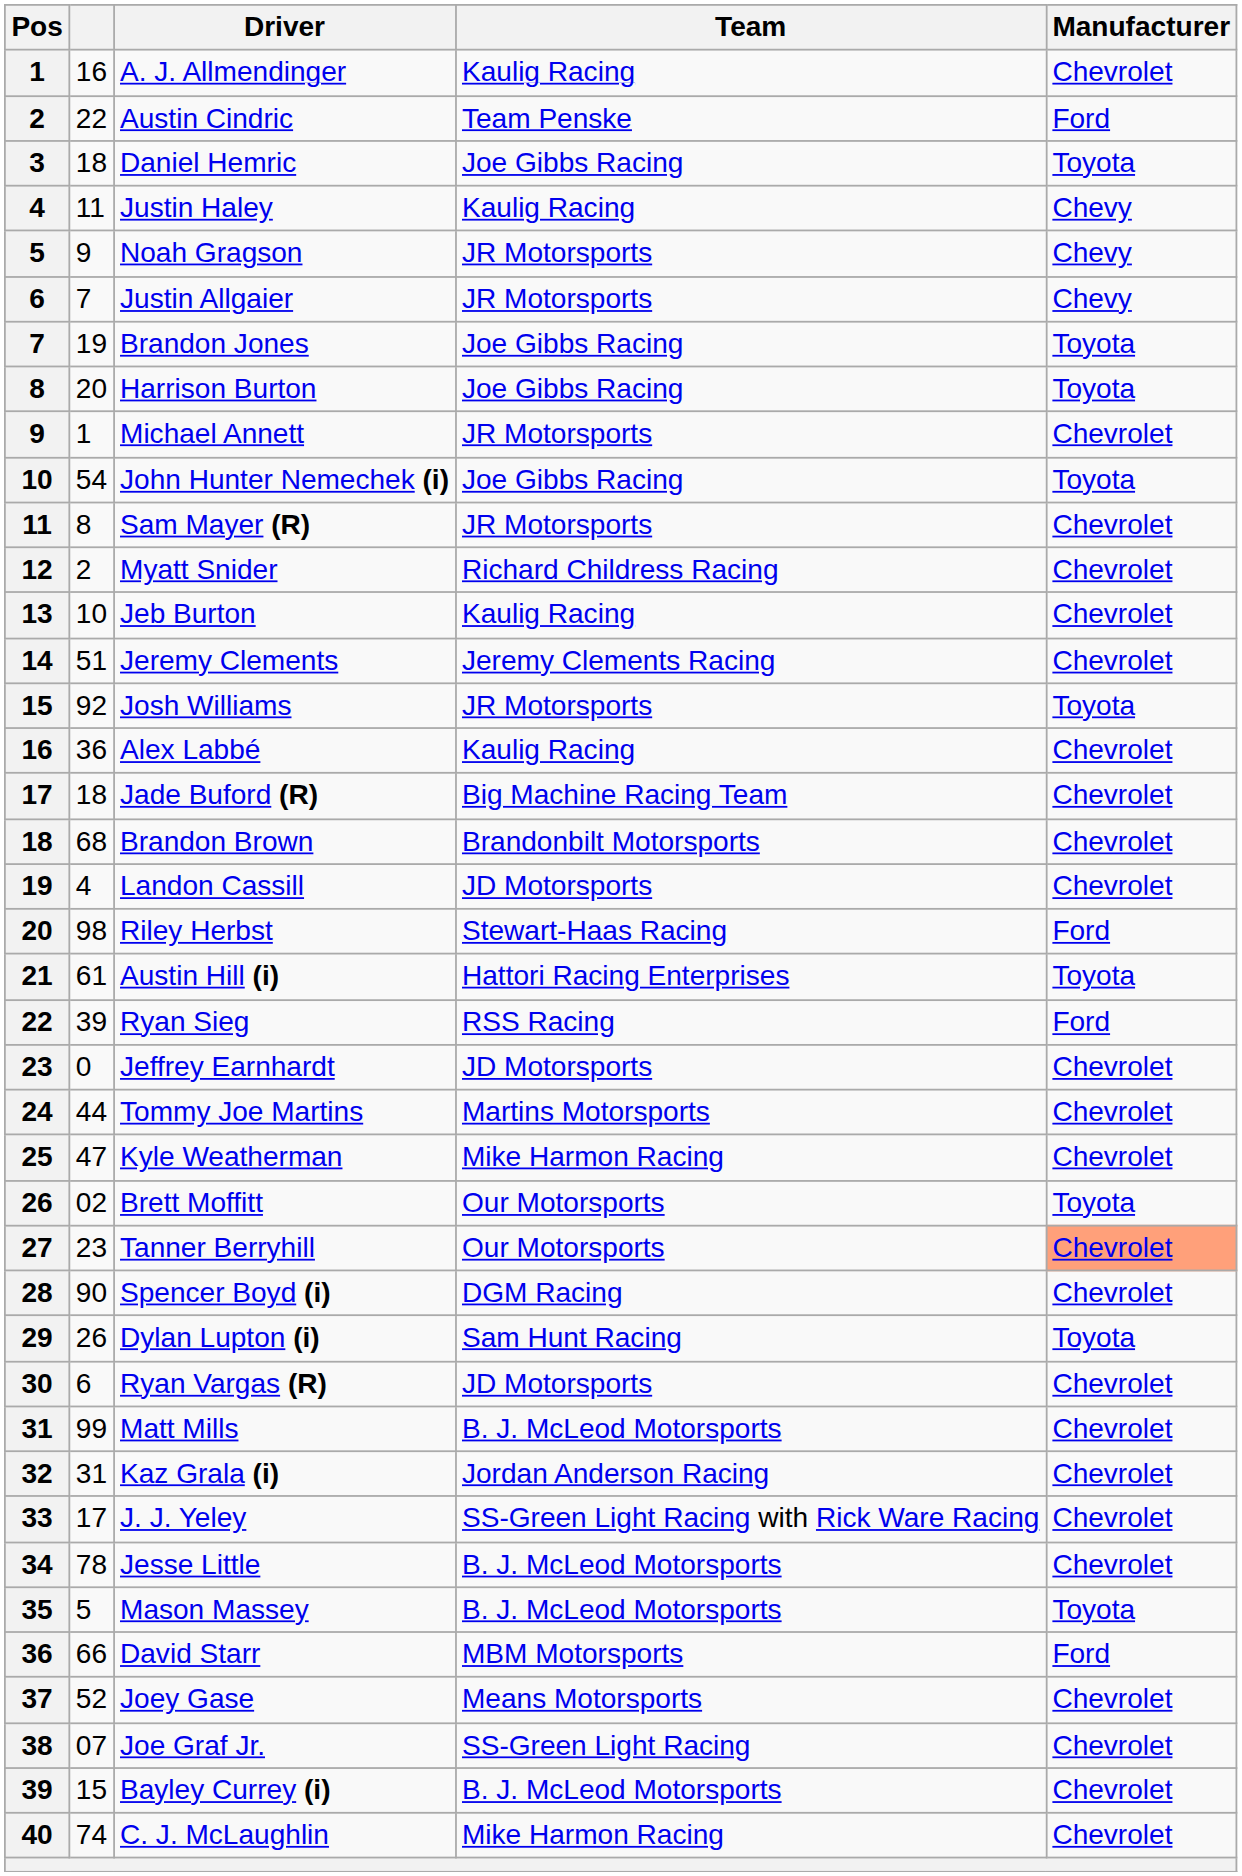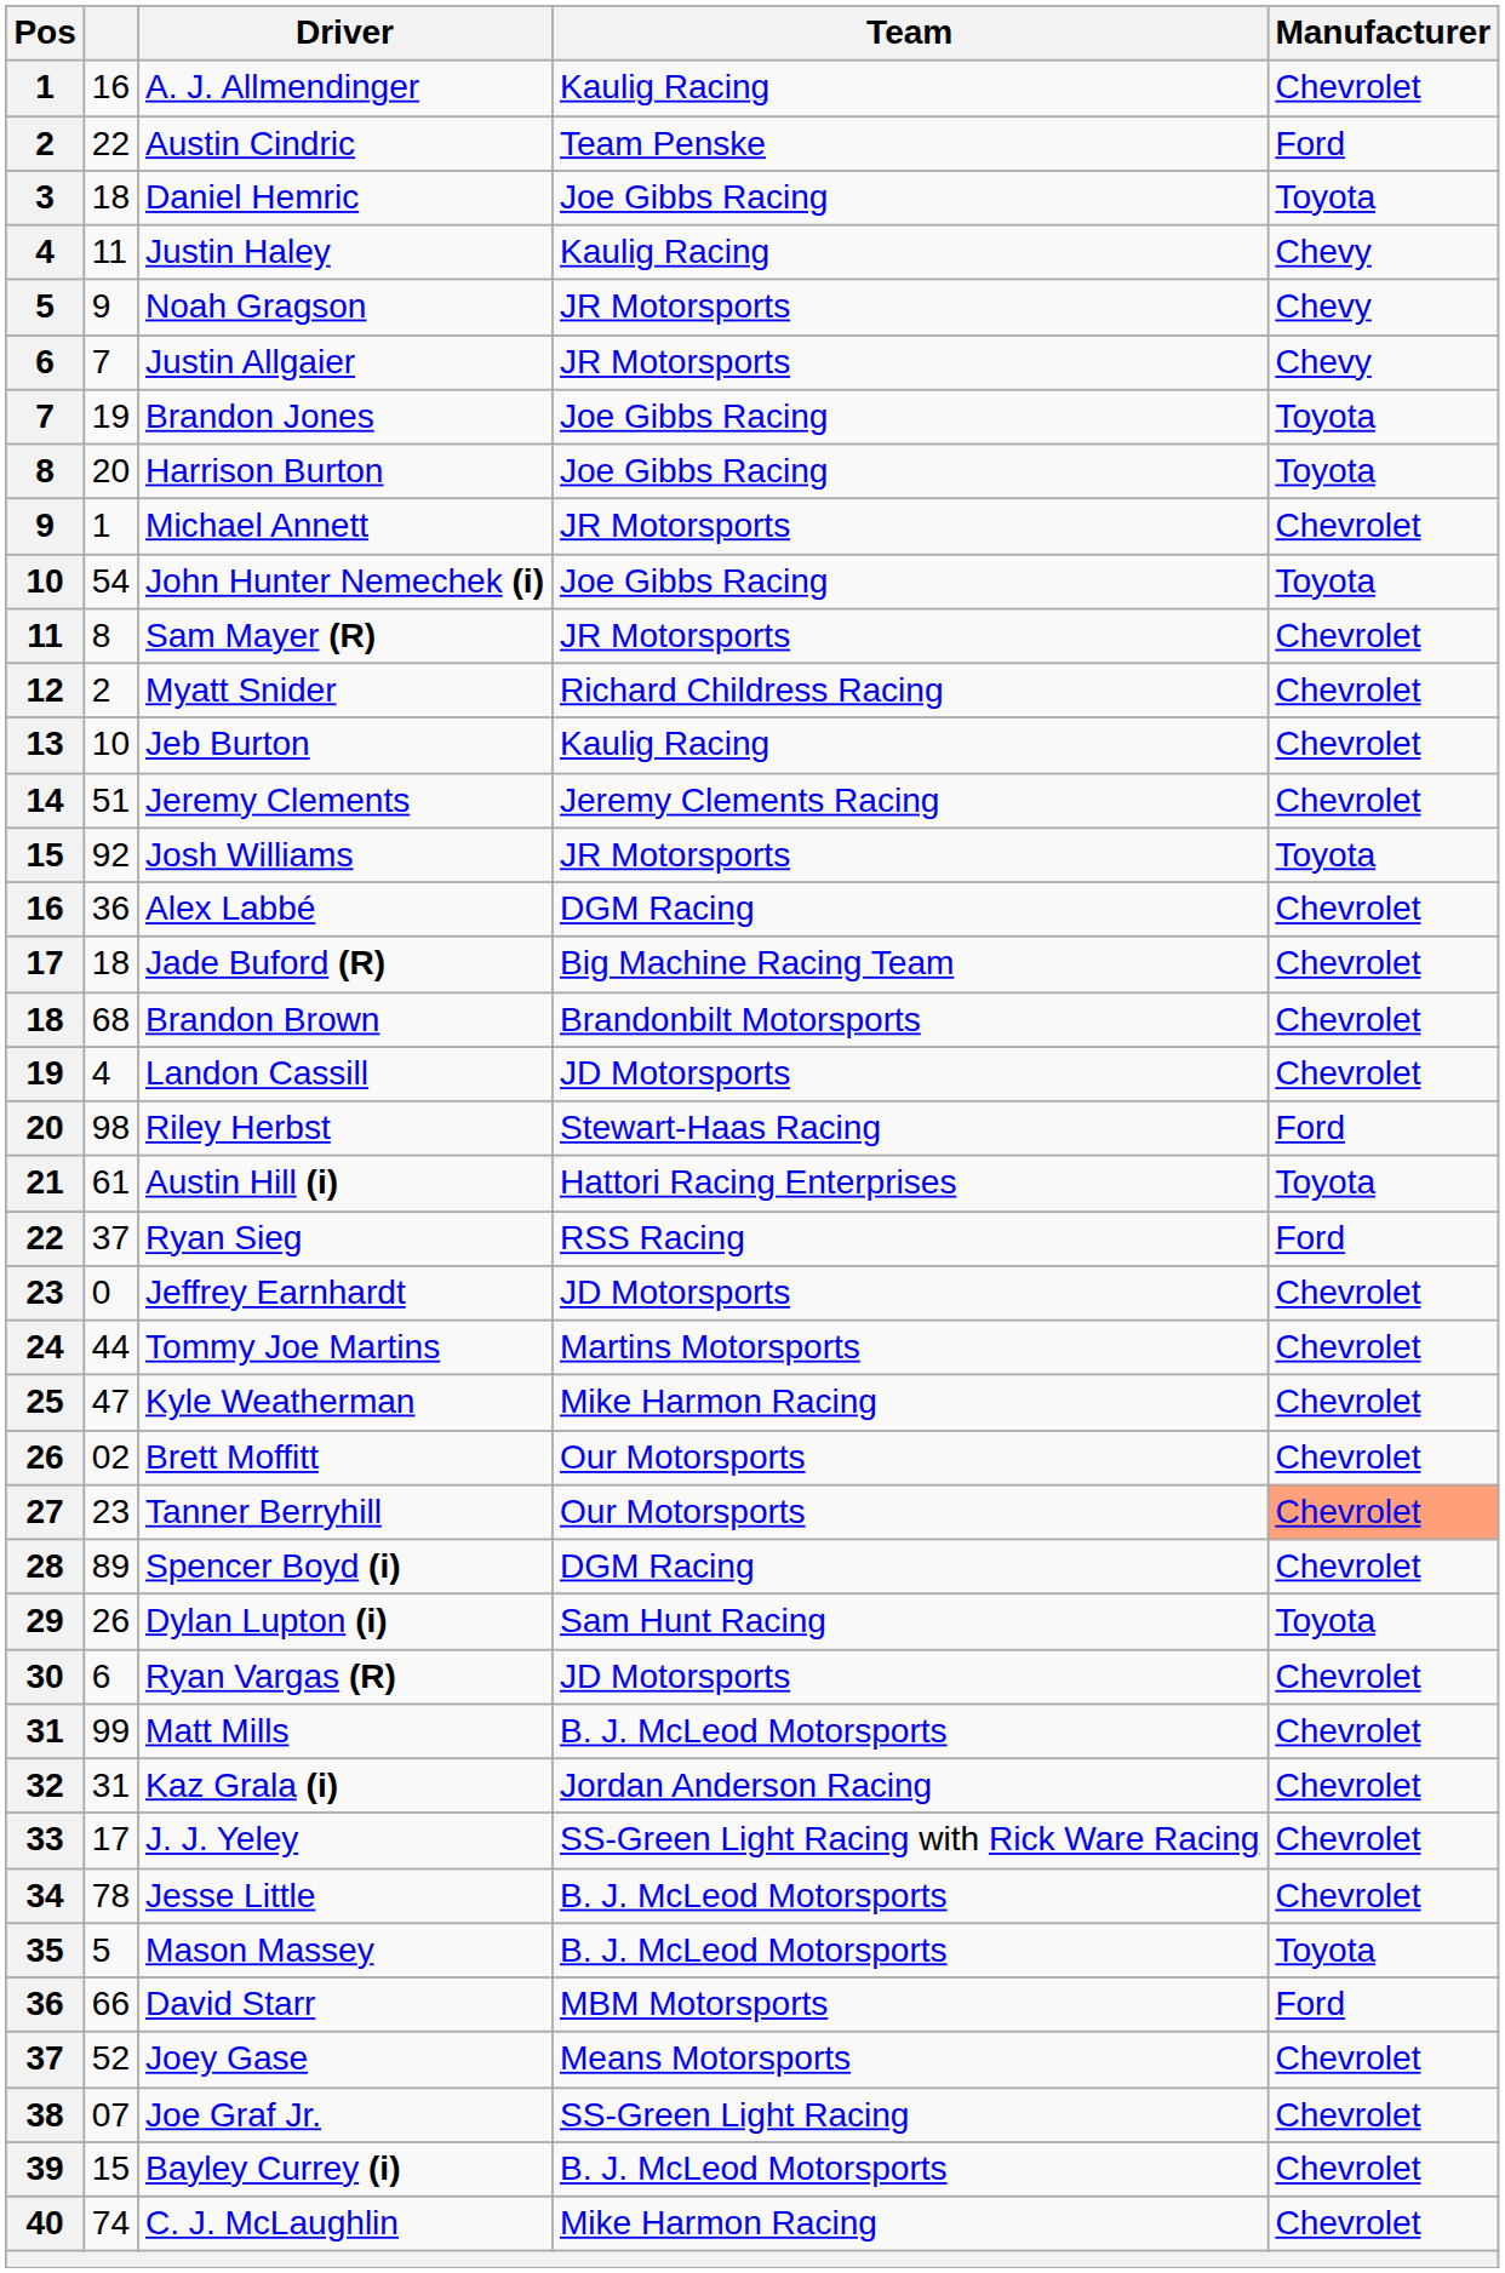Alex Labbé | Team: Kaulig Racing -> DGM Racing
Ryan Sieg | column 2: 39 -> 37
Brett Moffitt | Manufacturer: Toyota -> Chevrolet
Spencer Boyd (i) | column 2: 90 -> 89
